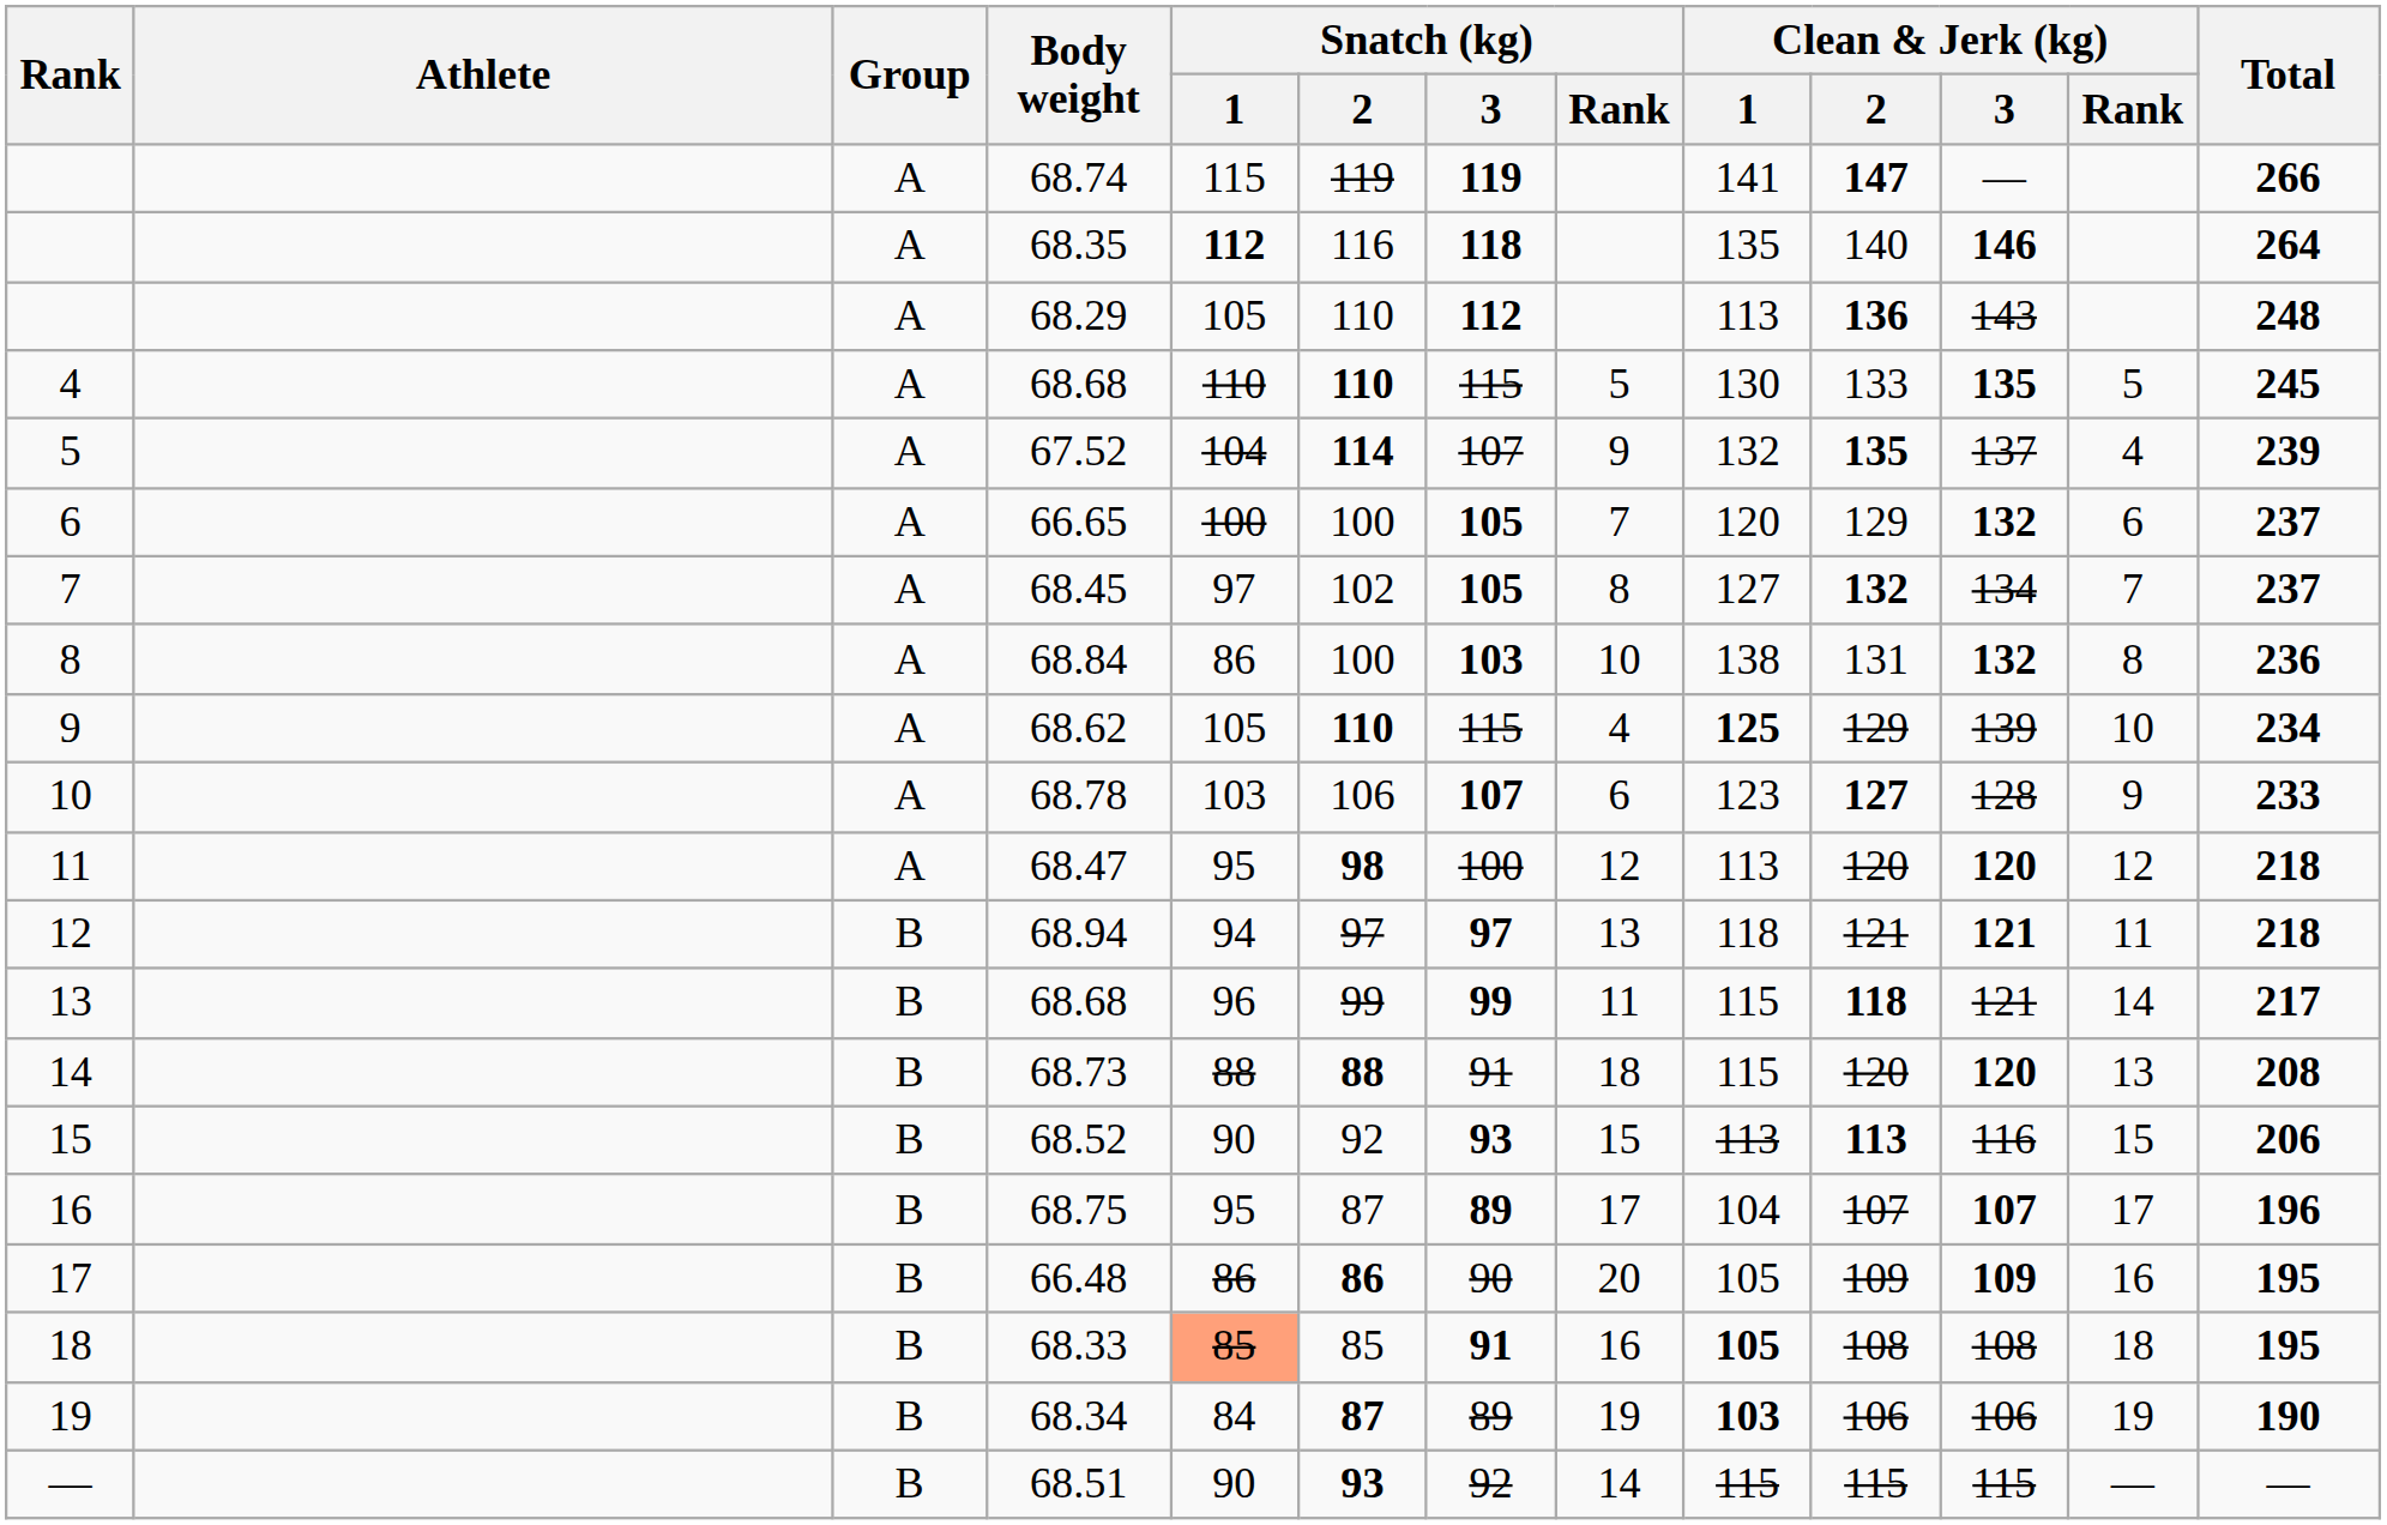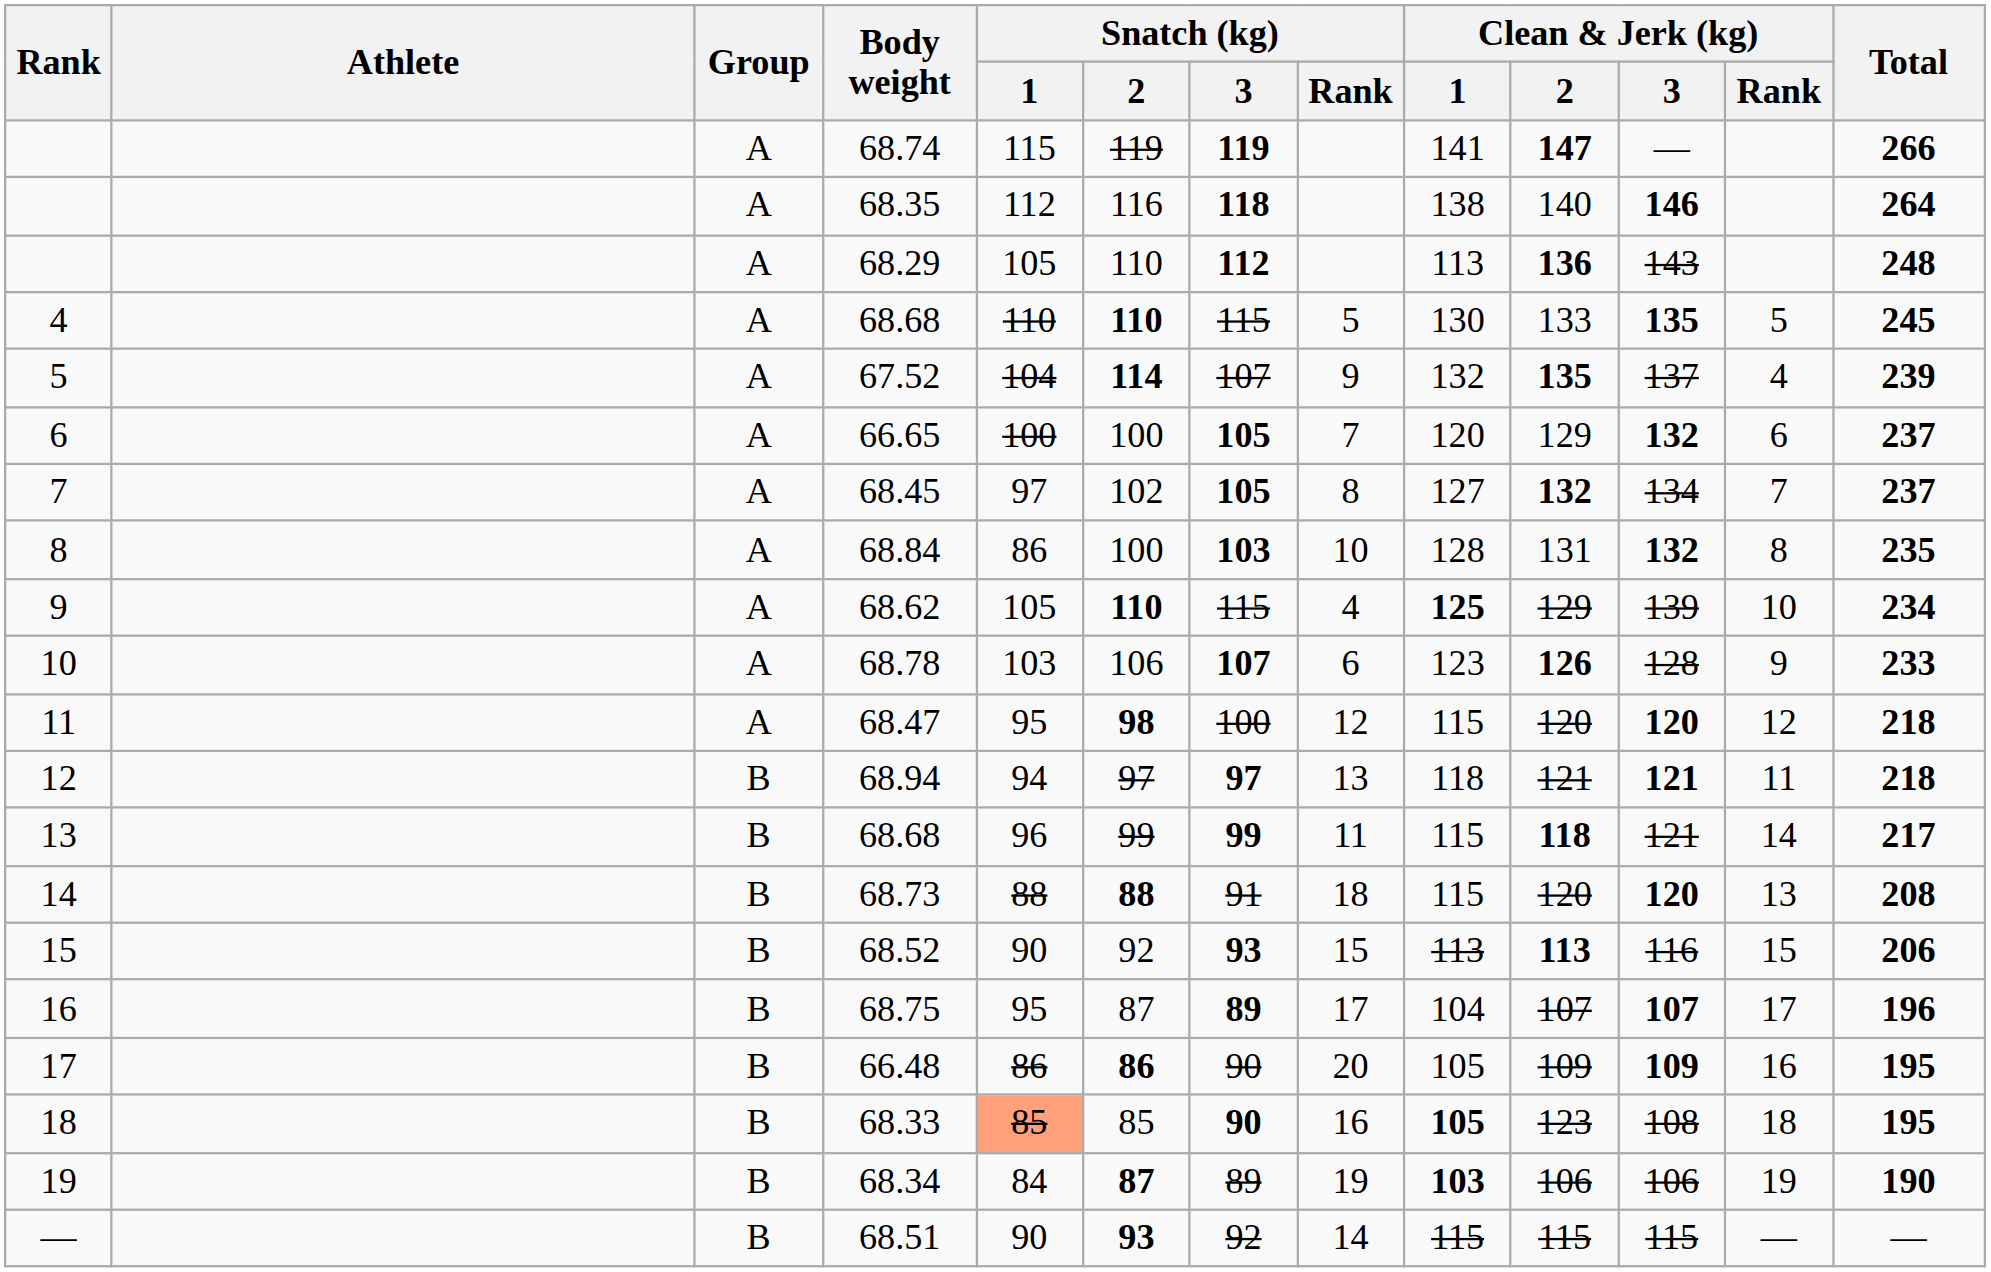68.35 | Snatch (kg) / 1: bold -> normal
68.35 | Clean & Jerk (kg) / 1: 135 -> 138
68.84 | Clean & Jerk (kg) / 1: 138 -> 128
68.84 | Total: 236 -> 235
68.78 | Clean & Jerk (kg) / 2: 127 -> 126
68.47 | Clean & Jerk (kg) / 1: 113 -> 115
68.33 | Snatch (kg) / 3: 91 -> 90
68.33 | Clean & Jerk (kg) / 2: 108 -> 123
